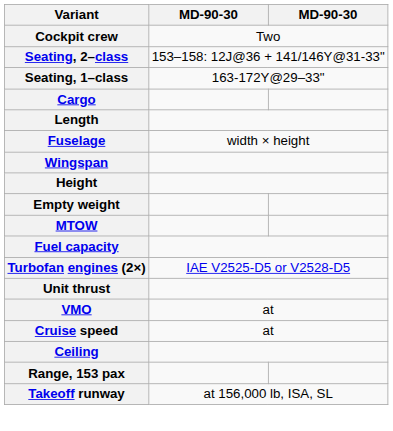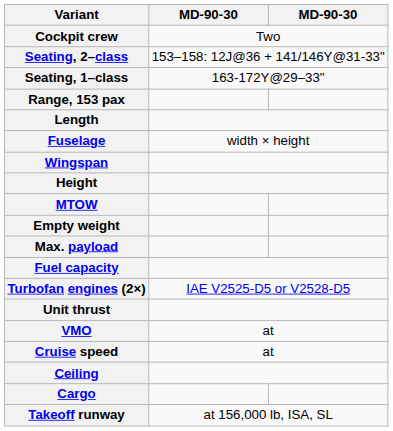rows swapped: Cargo <-> Range, 153 pax
rows swapped: MTOW <-> Empty weight
+ row: Max. payload
